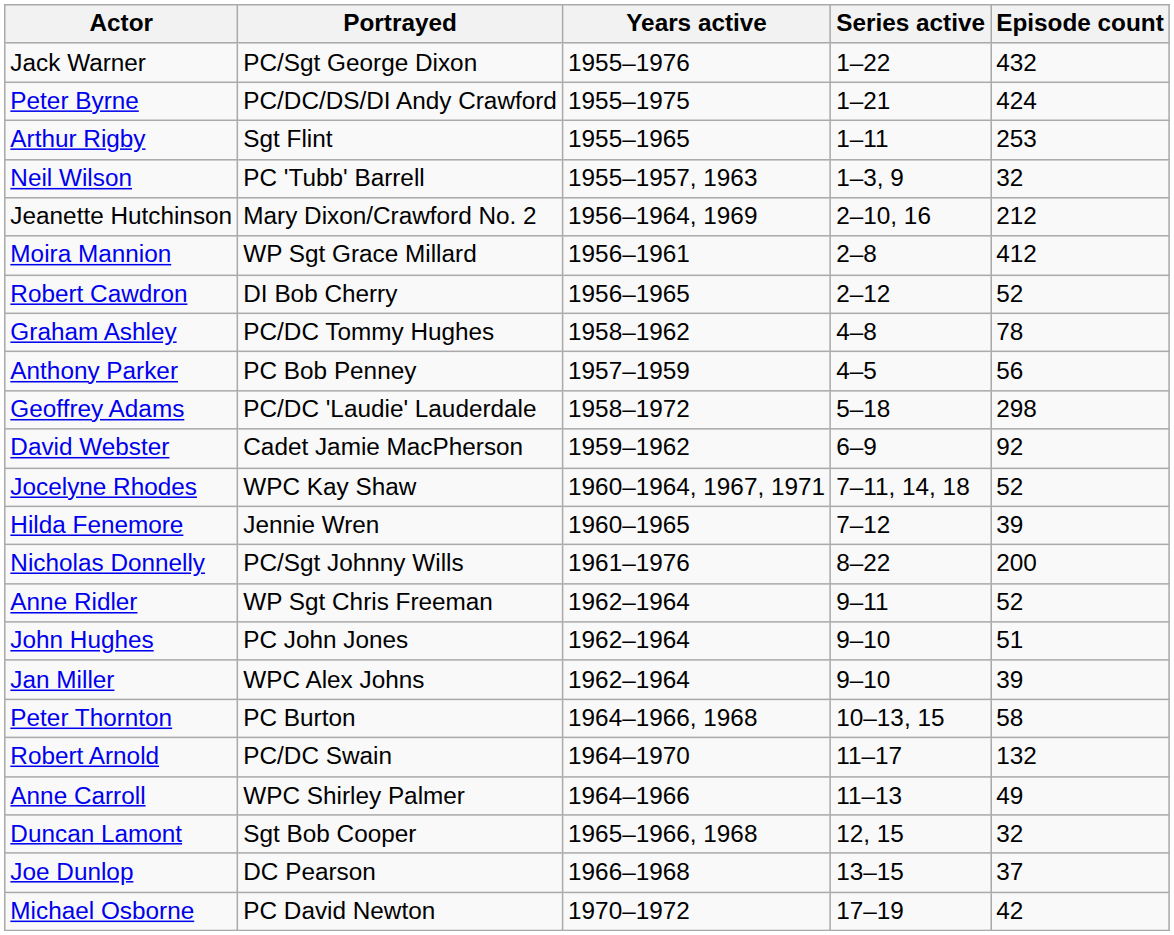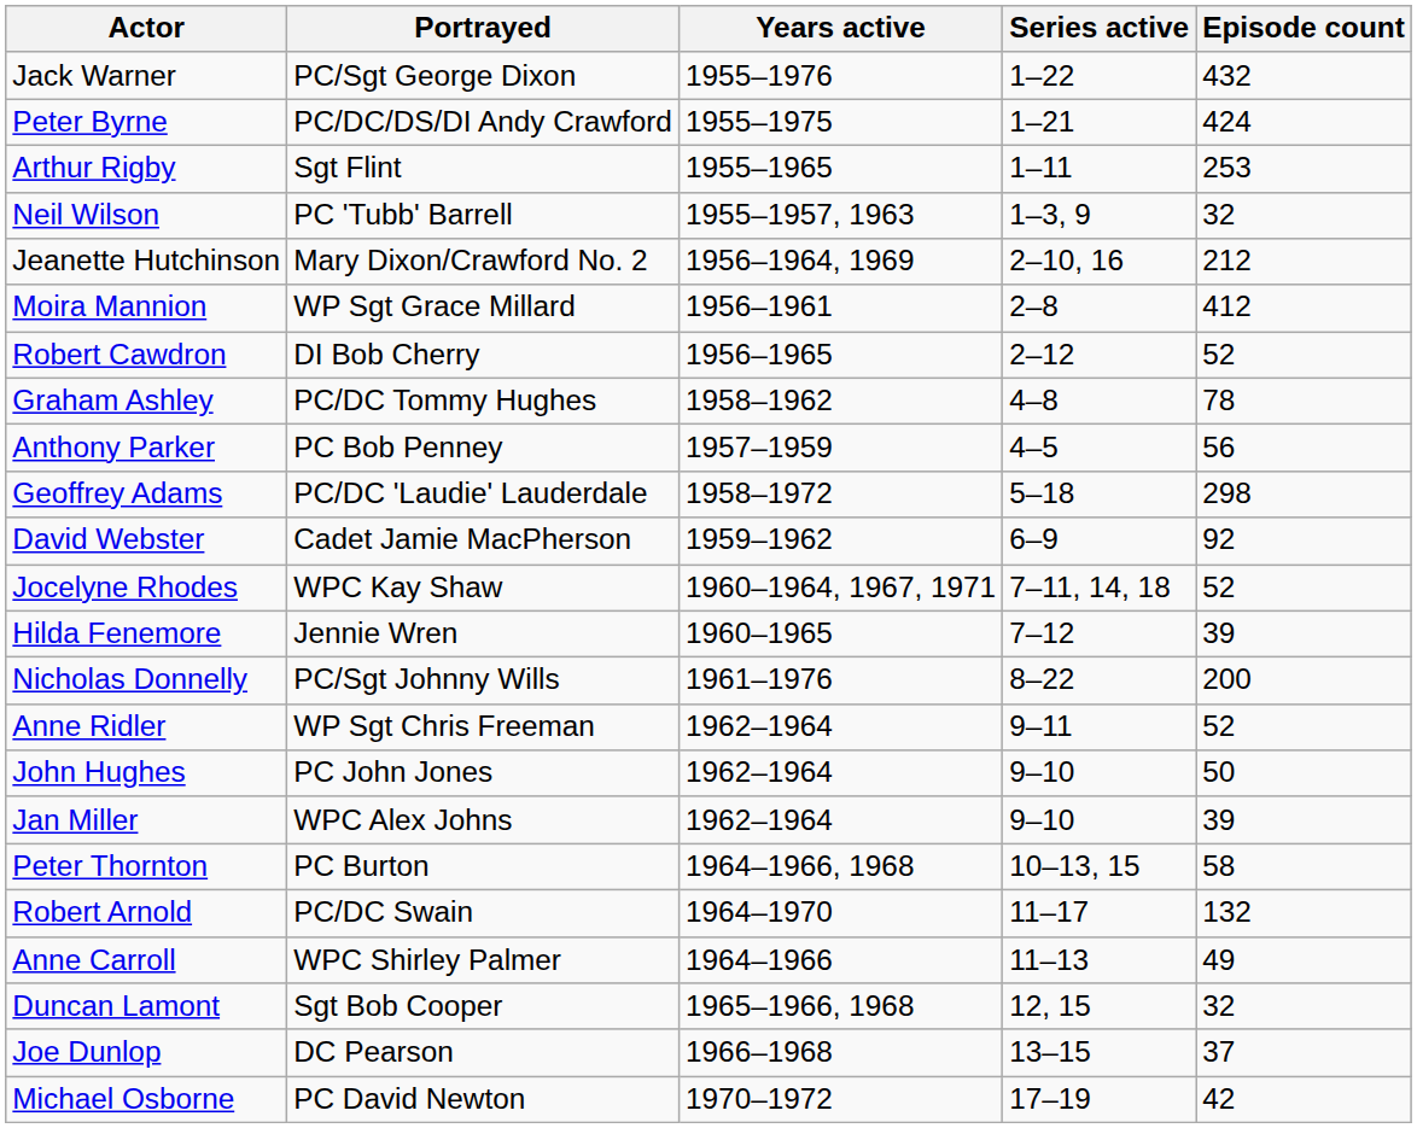John Hughes | Episode count: 51 -> 50
